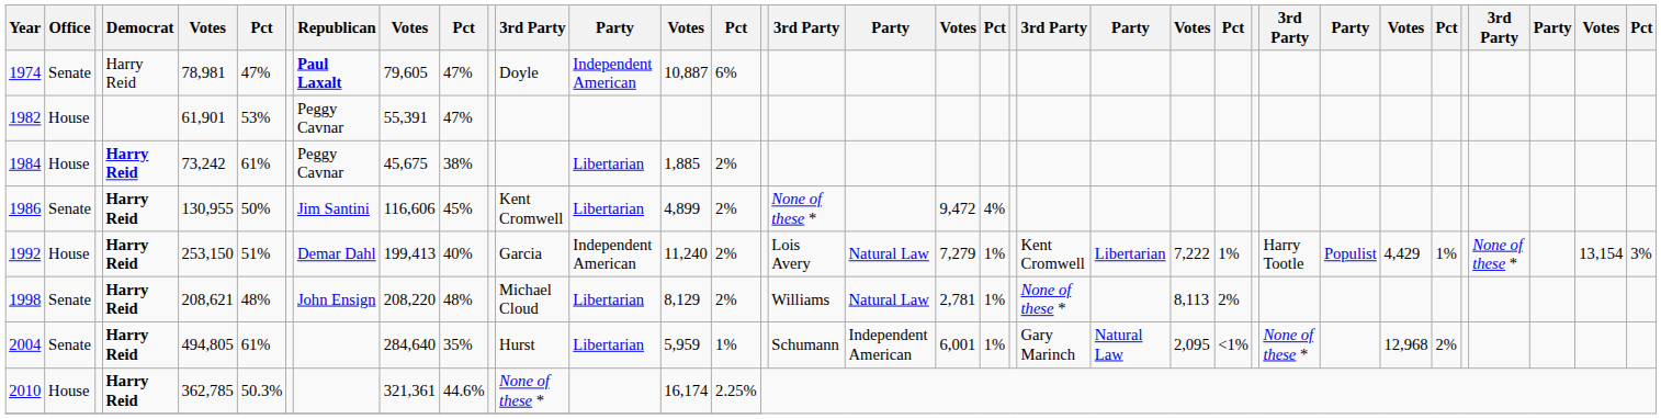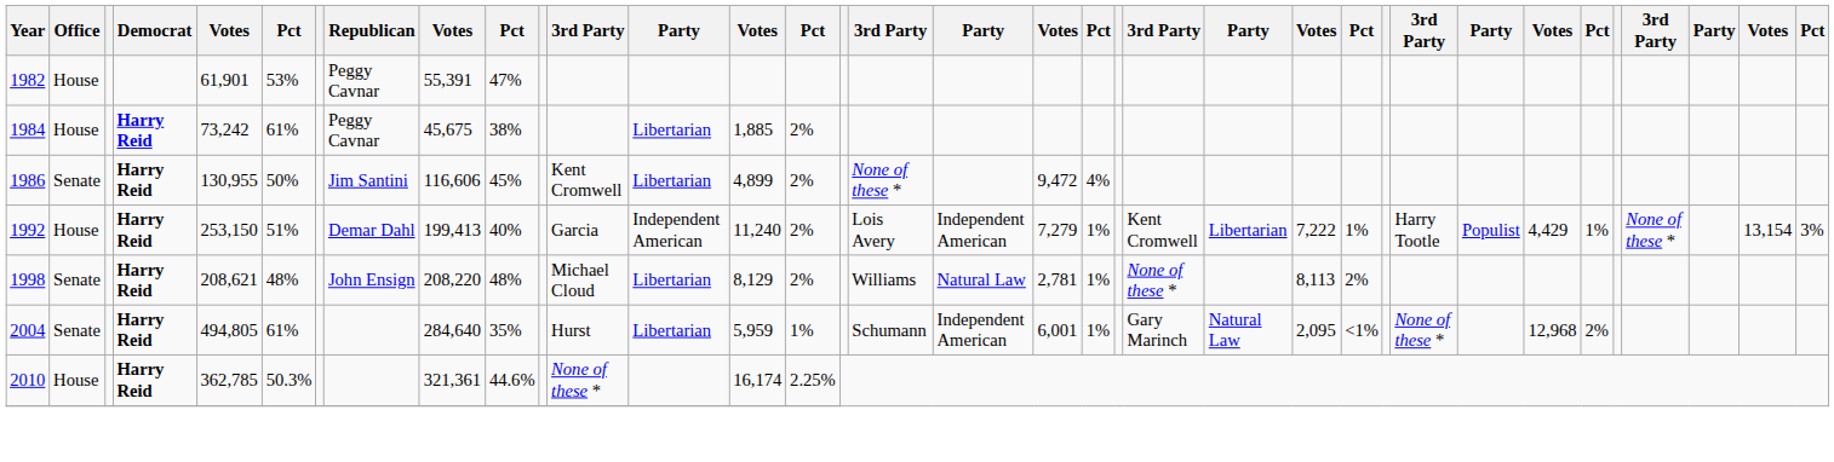- row: 1974 | Senate | Harry Reid | 78,981 | 47% | Paul Laxalt | 79,605 | 47% | Doyle | Independent American | 10,887 | 6%
1992 | column 18: Natural Law -> Independent American
